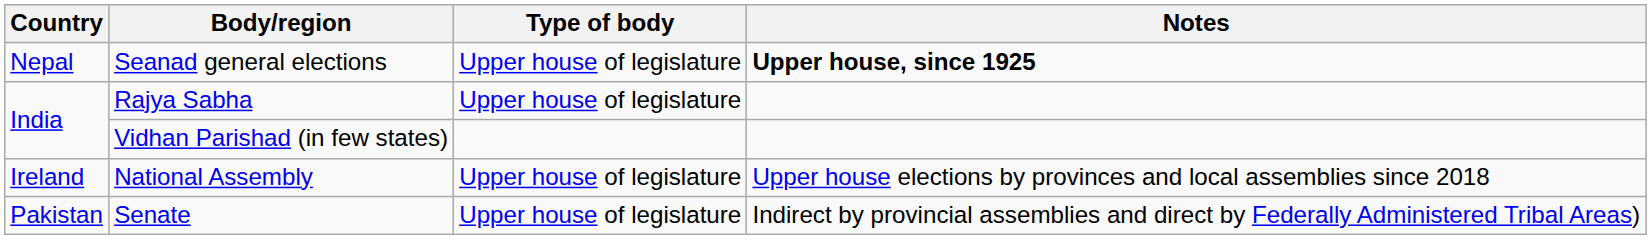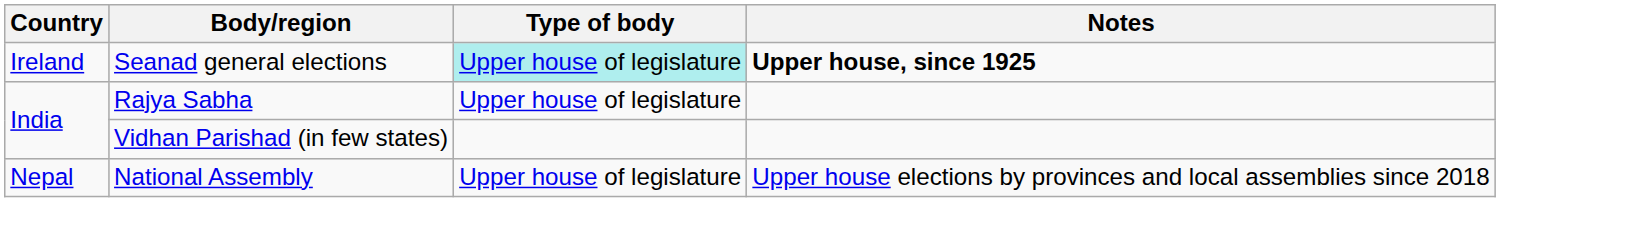Seanad general elections | Country: Nepal -> Ireland
Seanad general elections | Type of body: no background -> paleturquoise background
National Assembly | Country: Ireland -> Nepal
- row: Pakistan | Senate | Upper house of legislature | Indirect by provincial assemblies and direct by Federally Administered Tribal Areas)
